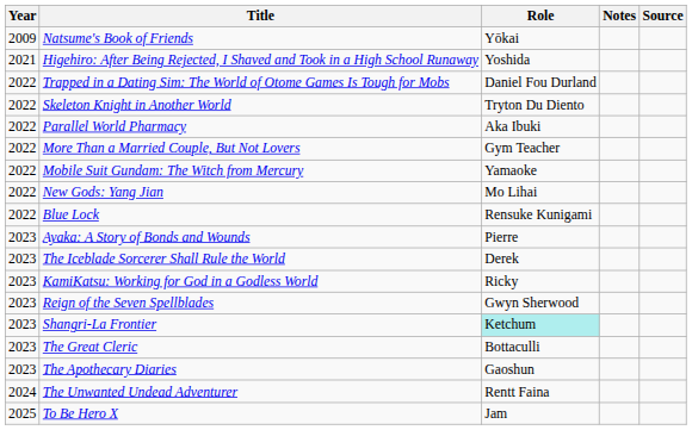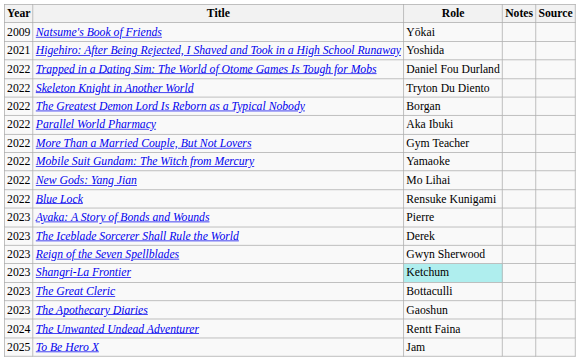+ row: 2022 | The Greatest Demon Lord Is Reborn as a Typical Nobody | Borgan
- row: 2023 | KamiKatsu: Working for God in a Godless World | Ricky
